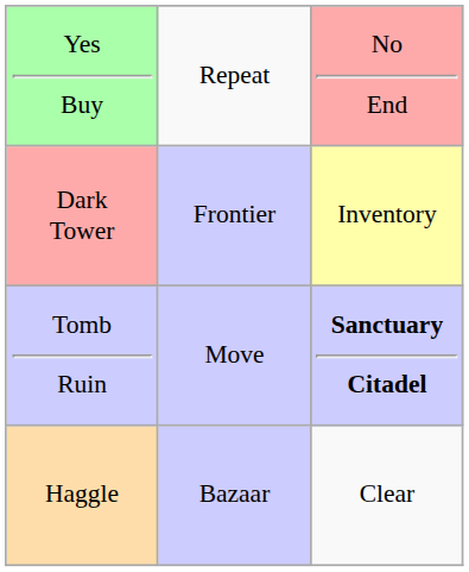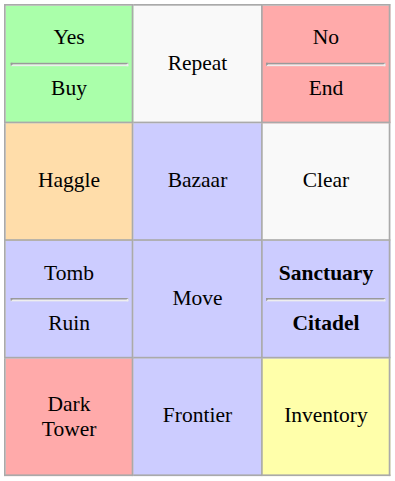rows swapped: Haggle <-> Dark Tower
